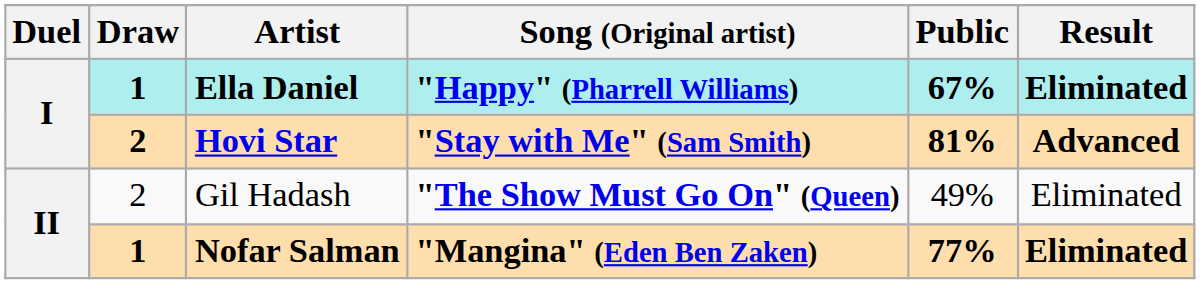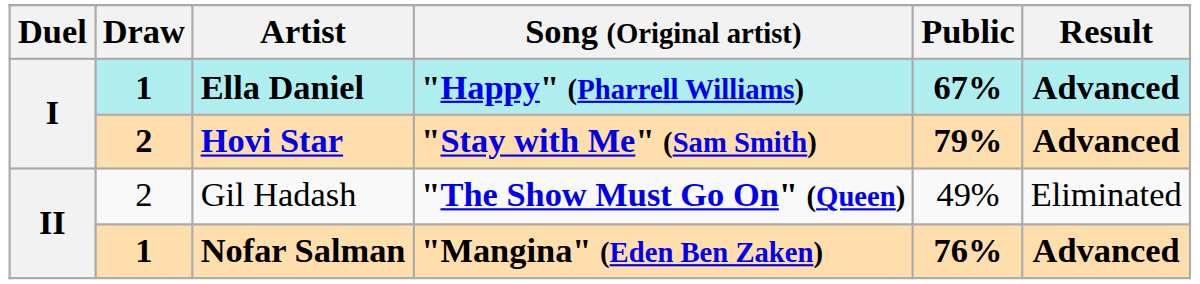Ella Daniel | Result: Eliminated -> Advanced
Hovi Star | Public: 81% -> 79%
Nofar Salman | Public: 77% -> 76%
Nofar Salman | Result: Eliminated -> Advanced
